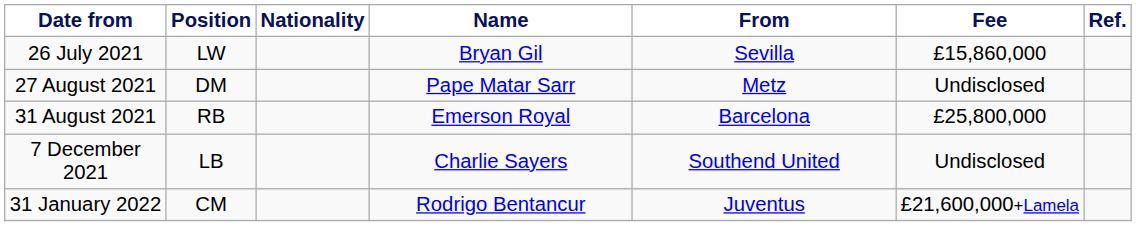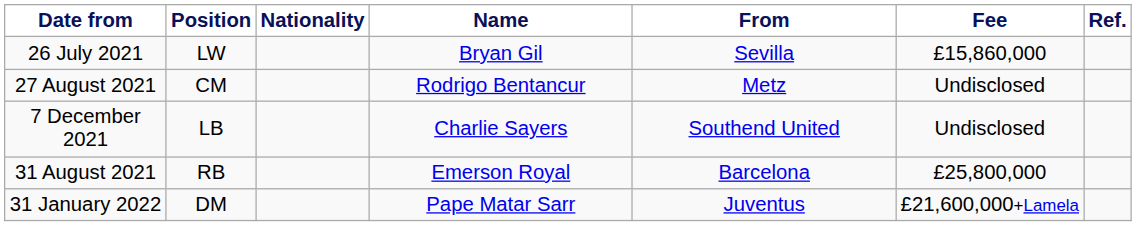27 August 2021 | Position: DM -> CM
27 August 2021 | Name: Pape Matar Sarr -> Rodrigo Bentancur
rows swapped: 31 August 2021 <-> 7 December 2021
31 January 2022 | Position: CM -> DM
31 January 2022 | Name: Rodrigo Bentancur -> Pape Matar Sarr
